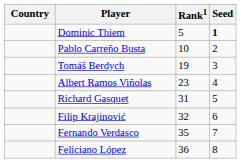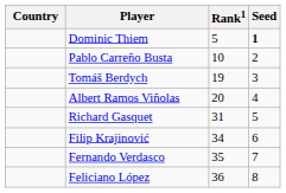Albert Ramos Viñolas | Rank1: 23 -> 20
Filip Krajinović | Rank1: 32 -> 34
